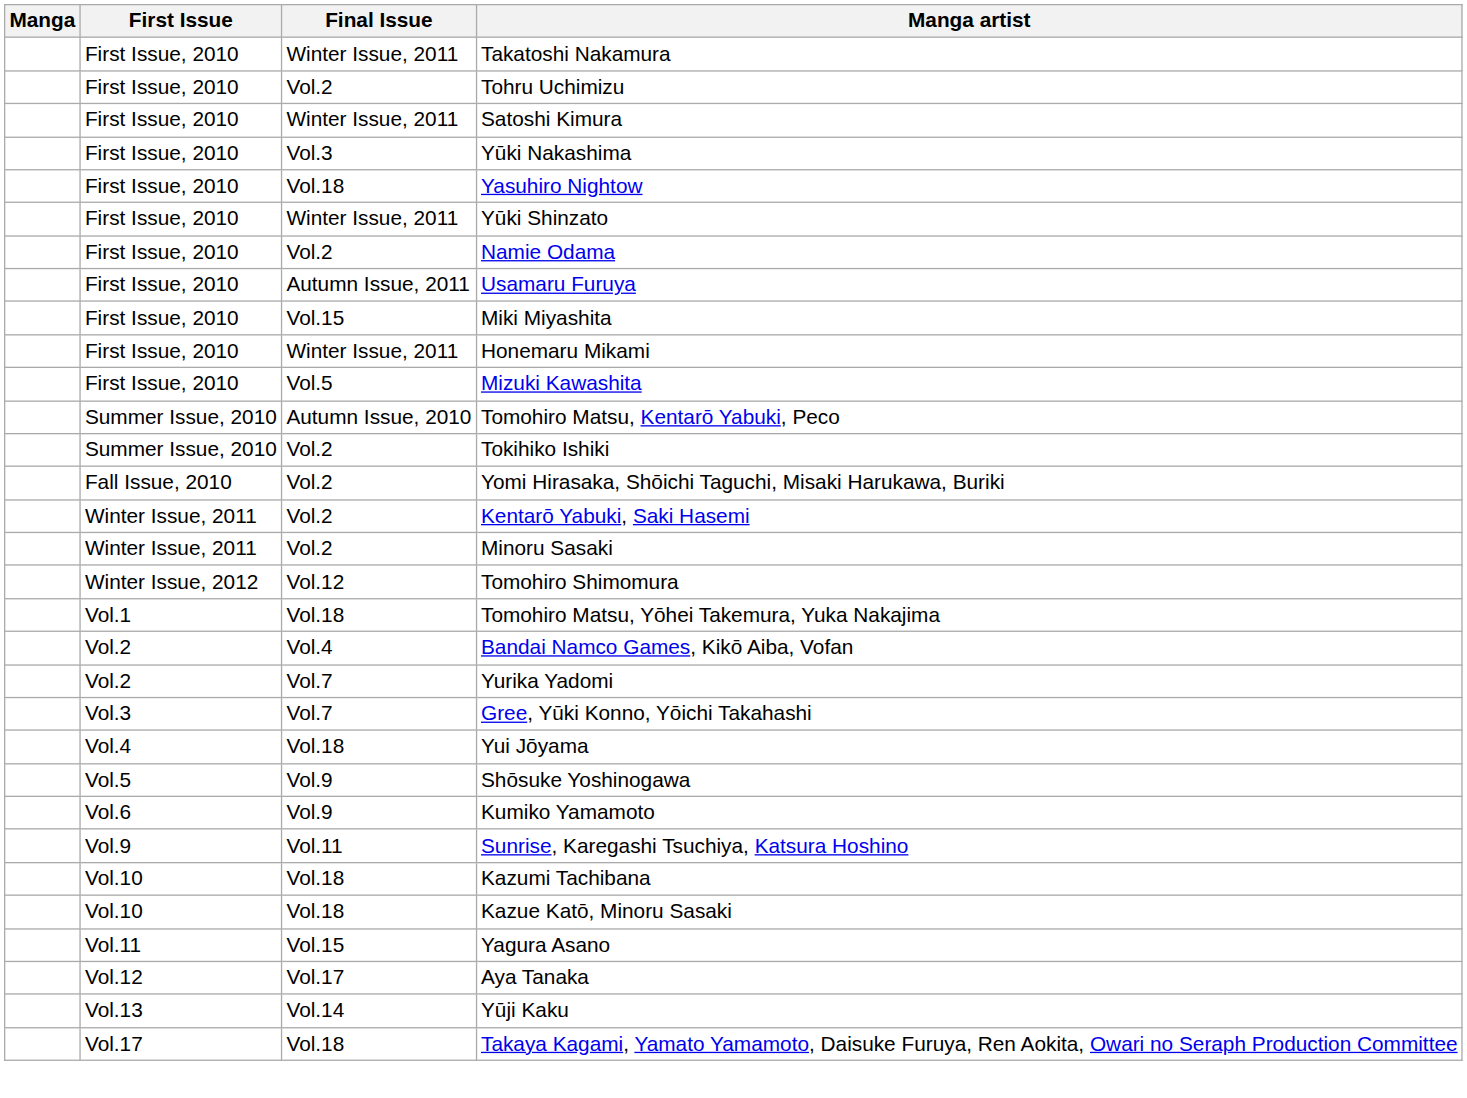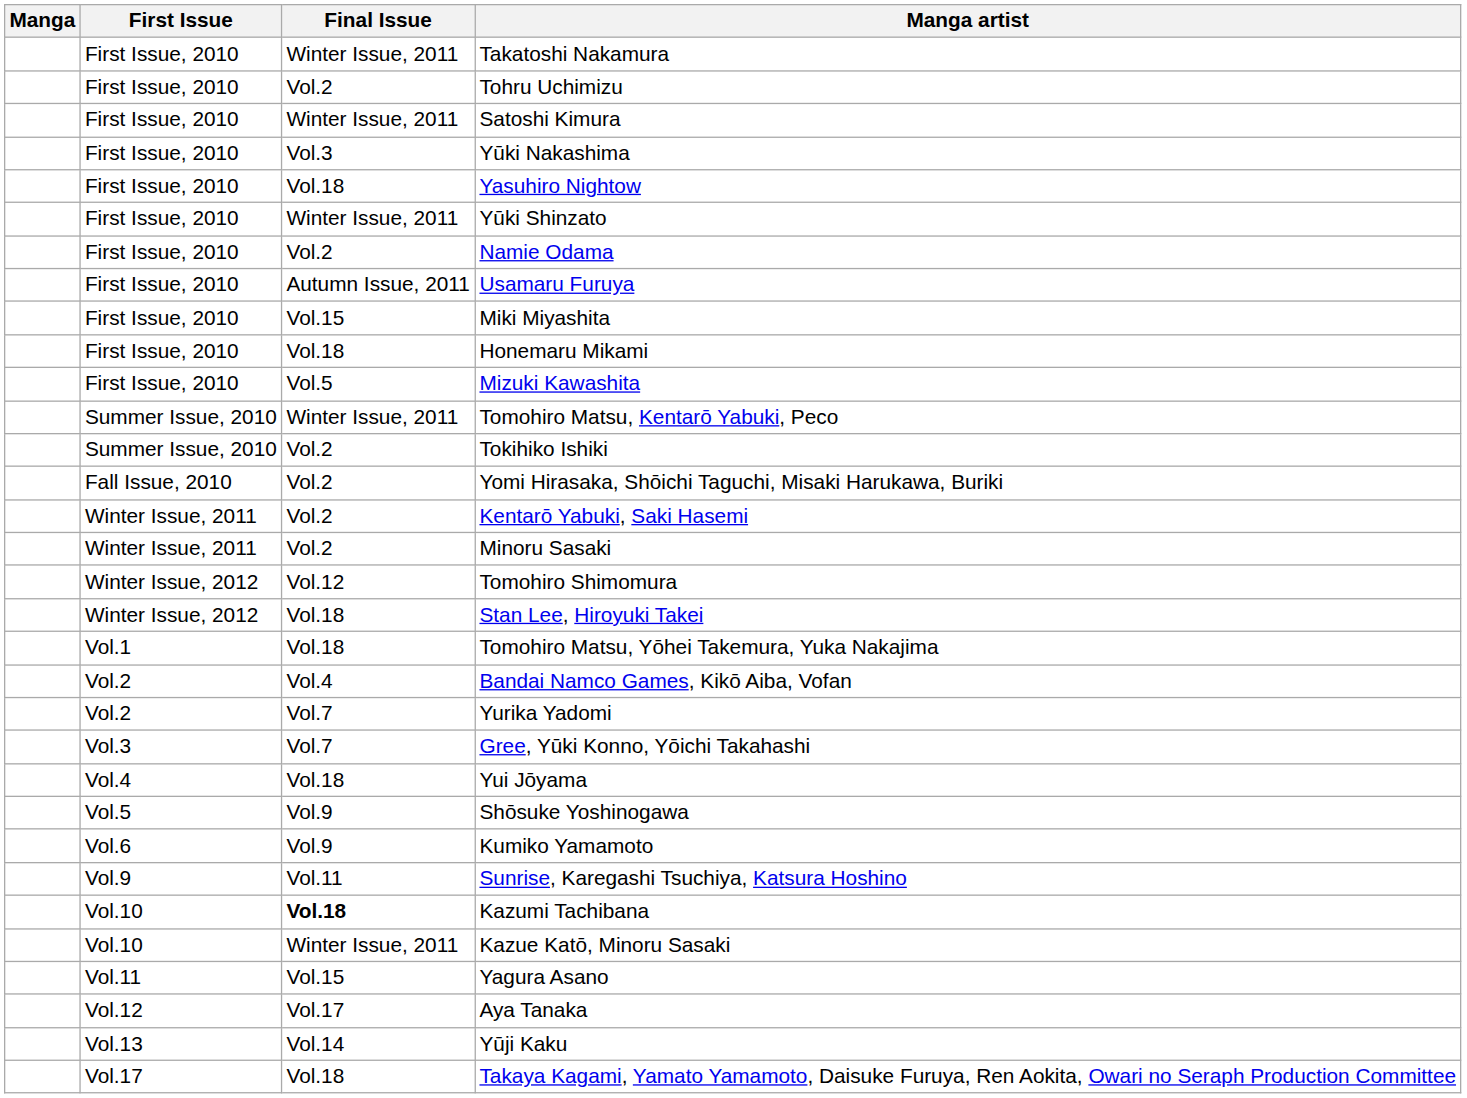Honemaru Mikami | Final Issue: Winter Issue, 2011 -> Vol.18
Tomohiro Matsu, Kentarō Yabuki, Peco | Final Issue: Autumn Issue, 2010 -> Winter Issue, 2011
+ row: Winter Issue, 2012 | Vol.18 | Stan Lee, Hiroyuki Takei
Kazumi Tachibana | Final Issue: normal -> bold
Kazue Katō, Minoru Sasaki | Final Issue: Vol.18 -> Winter Issue, 2011
